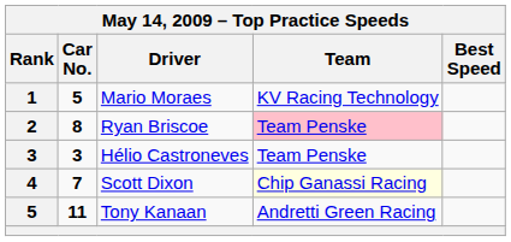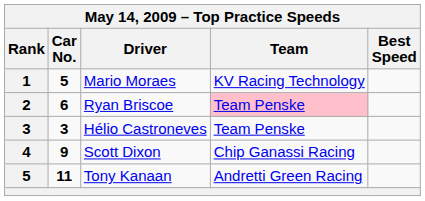Ryan Briscoe | Car No.: 8 -> 6
Scott Dixon | Car No.: 7 -> 9
Scott Dixon | Team: lightyellow background -> no background
